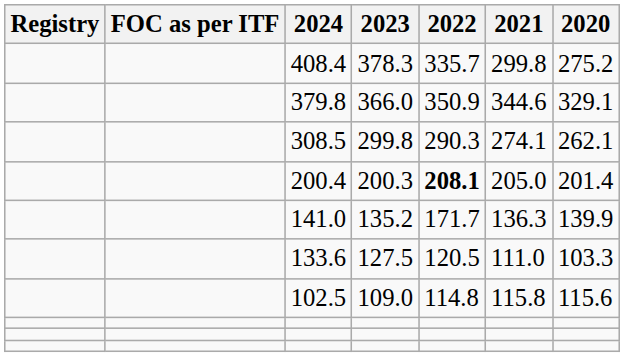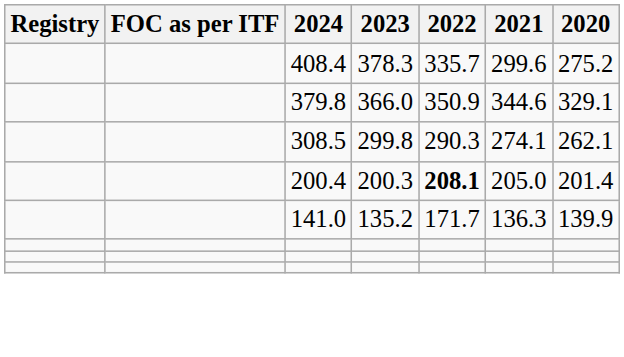408.4 | 2021: 299.8 -> 299.6
- row: 133.6 | 127.5 | 120.5 | 111.0 | 103.3
- row: 102.5 | 109.0 | 114.8 | 115.8 | 115.6
